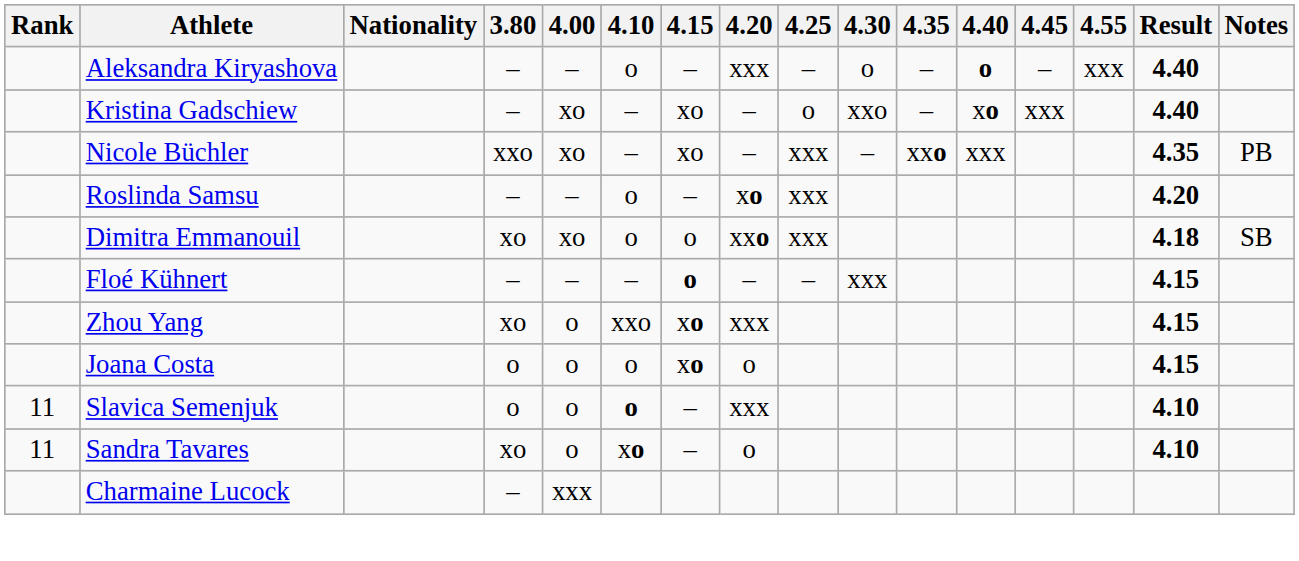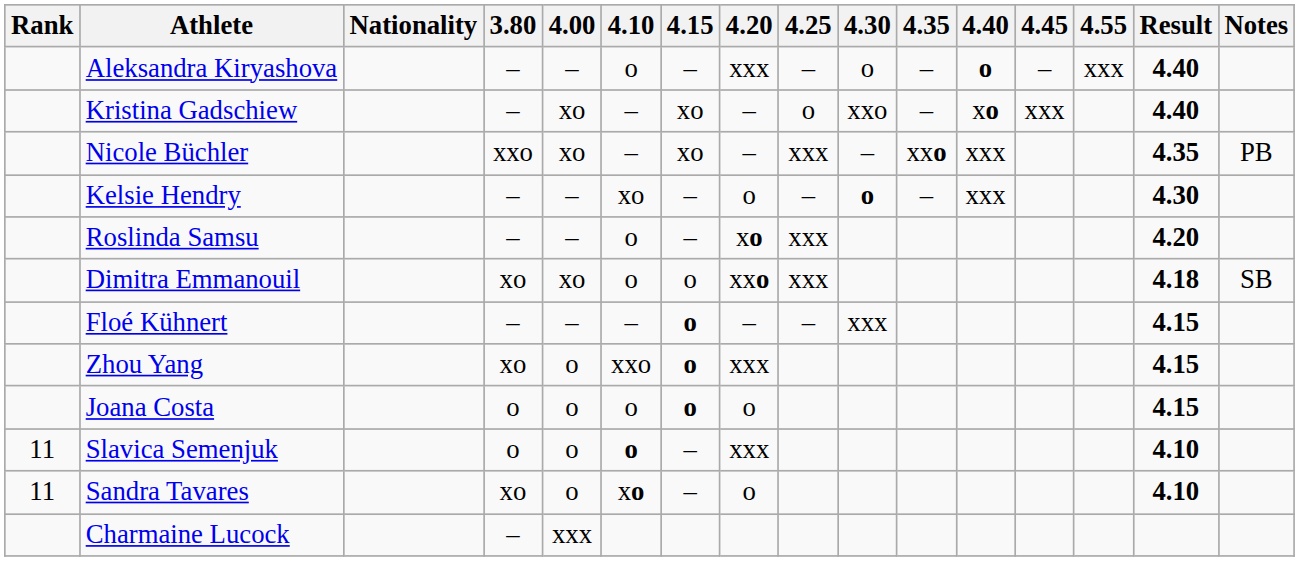+ row: Kelsie Hendry | – | – | xo | – | o | – | o | – | xxx | 4.30
Zhou Yang | 4.15: xo -> o
Joana Costa | 4.15: xo -> o
